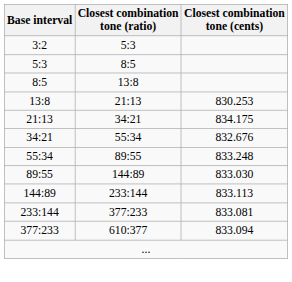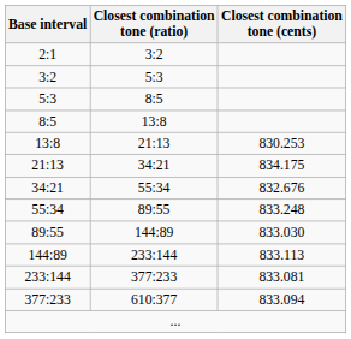+ row: 2:1 | 3:2
